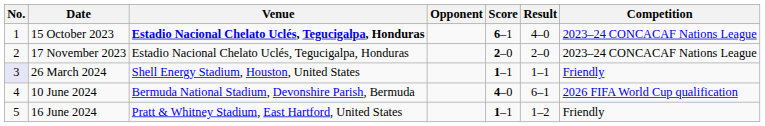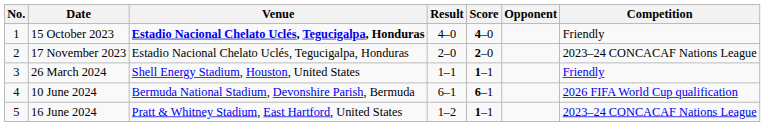columns swapped: Opponent <-> Result
15 October 2023 | Score: 6–1 -> 4–0
15 October 2023 | Competition: 2023–24 CONCACAF Nations League -> Friendly
26 March 2024 | No.: lavender background -> no background
10 June 2024 | Score: 4–0 -> 6–1
16 June 2024 | Competition: Friendly -> 2023–24 CONCACAF Nations League
